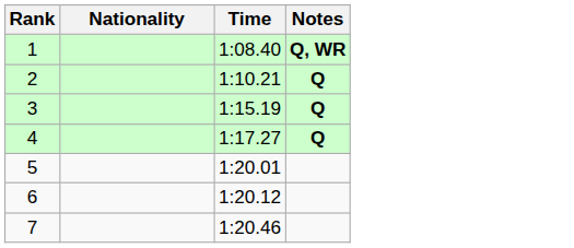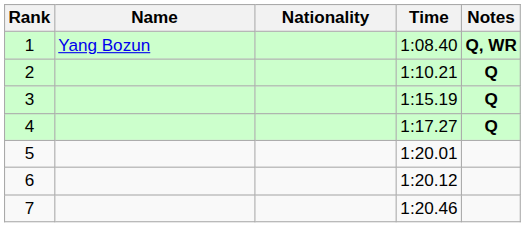+ column: Name | Yang Bozun
